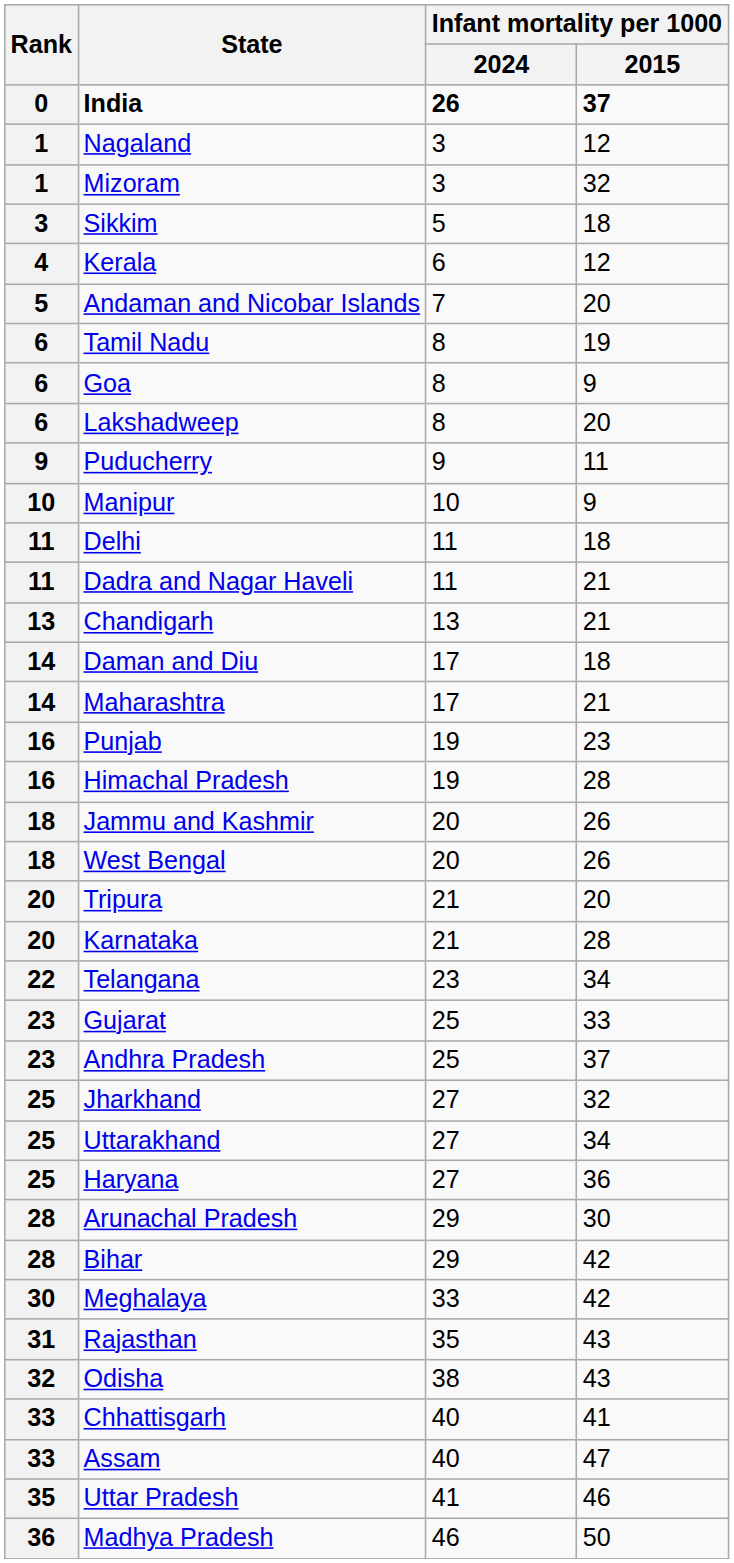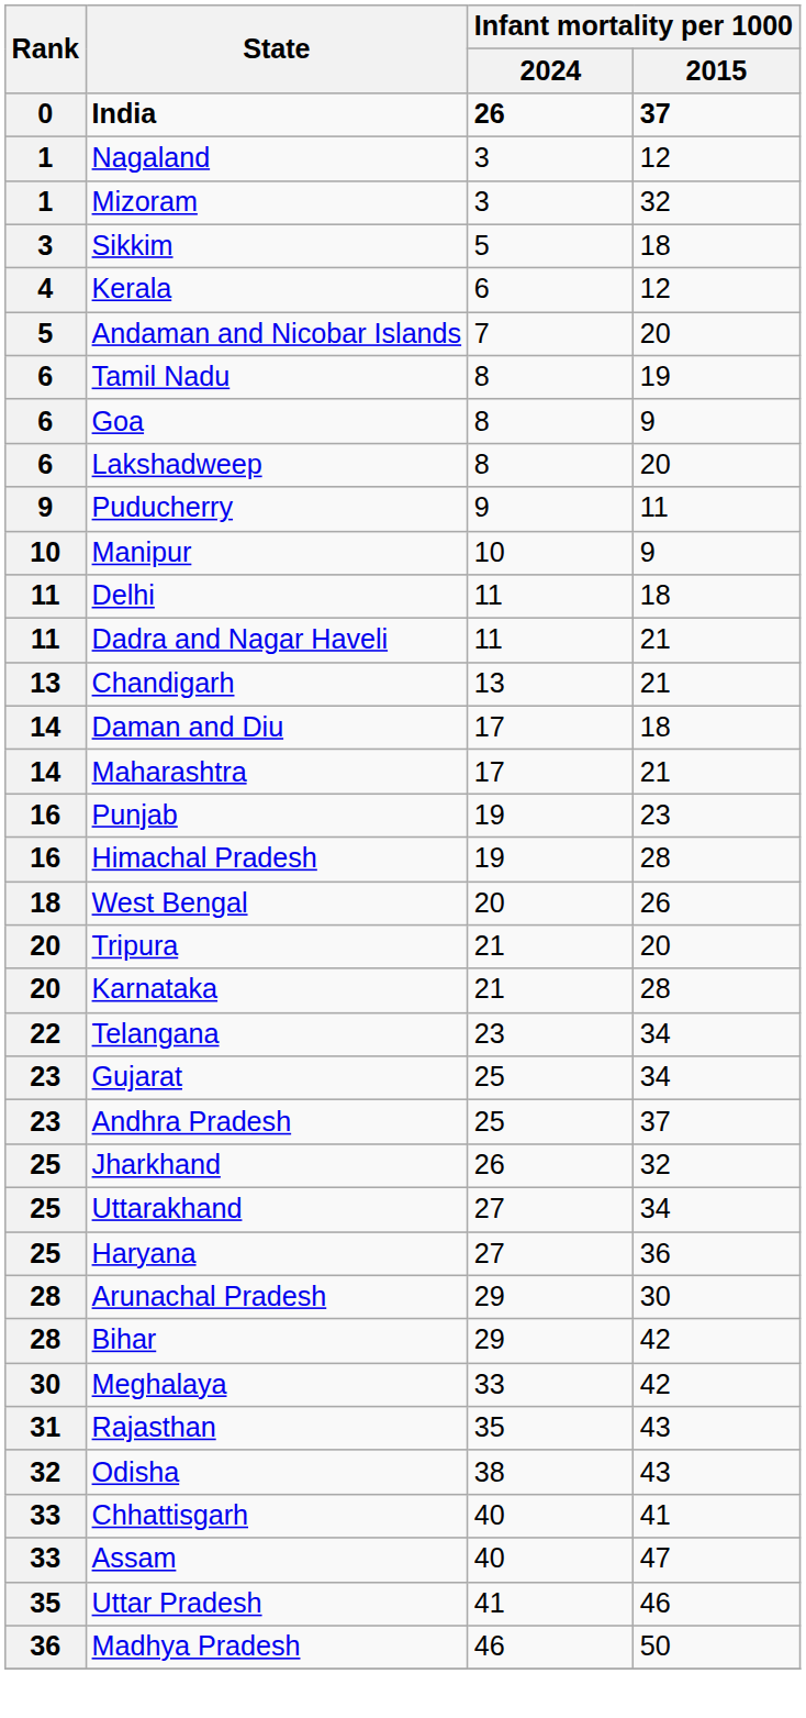- row: 18 | Jammu and Kashmir | 20 | 26
Gujarat | Infant mortality per 1000 / 2015: 33 -> 34
Jharkhand | Infant mortality per 1000 / 2024: 27 -> 26
